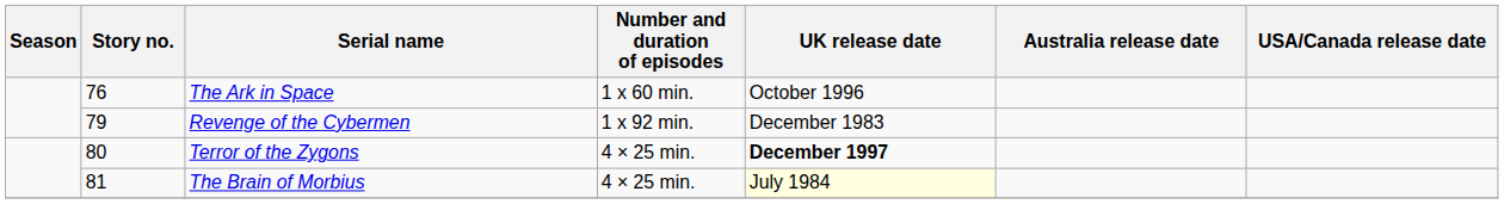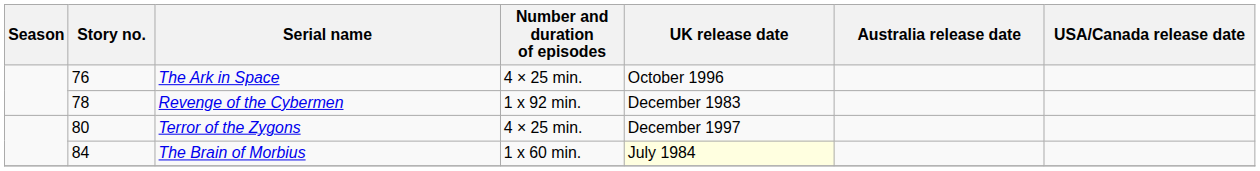The Ark in Space | Number and duration of episodes: 1 x 60 min. -> 4 × 25 min.
Revenge of the Cybermen | Story no.: 79 -> 78
Terror of the Zygons | UK release date: bold -> normal
The Brain of Morbius | Story no.: 81 -> 84
The Brain of Morbius | Number and duration of episodes: 4 × 25 min. -> 1 x 60 min.
